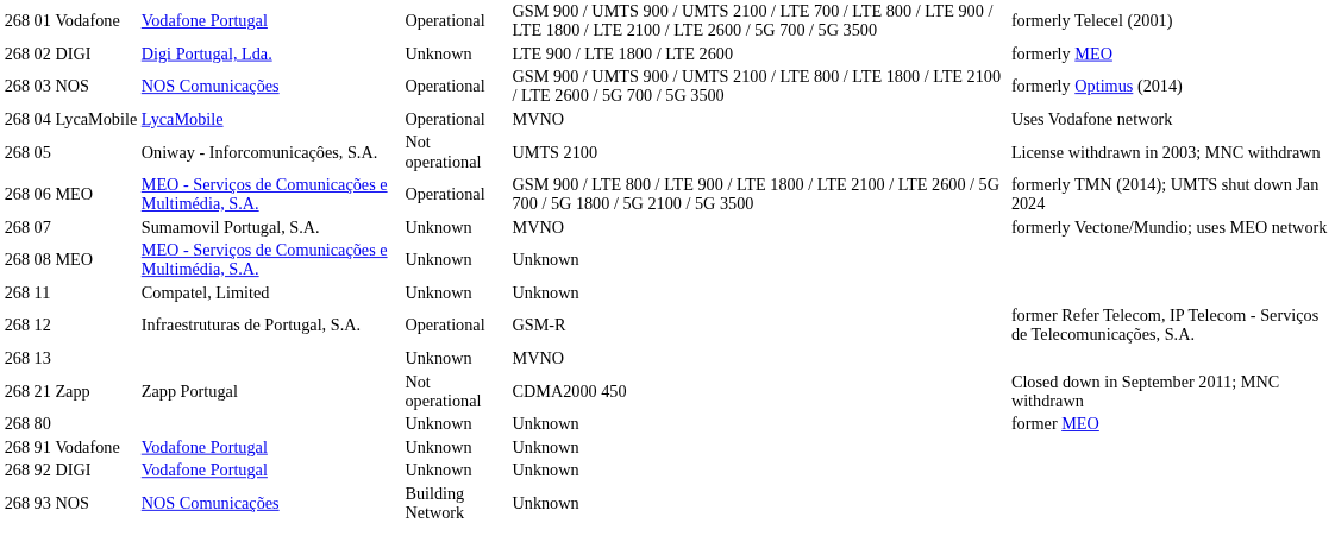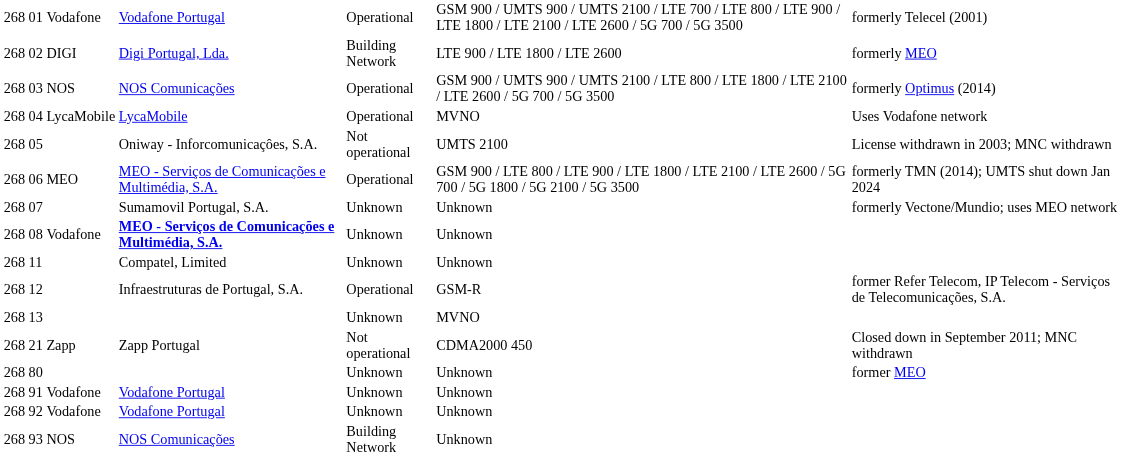02 | column 5: Unknown -> Building Network
07 | column 6: MVNO -> Unknown
08 | column 3: MEO -> Vodafone
08 | column 4: normal -> bold
92 | column 3: DIGI -> Vodafone
